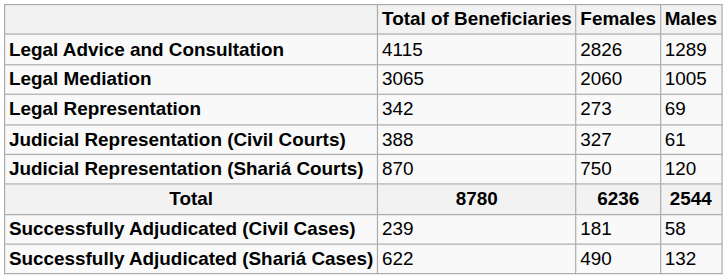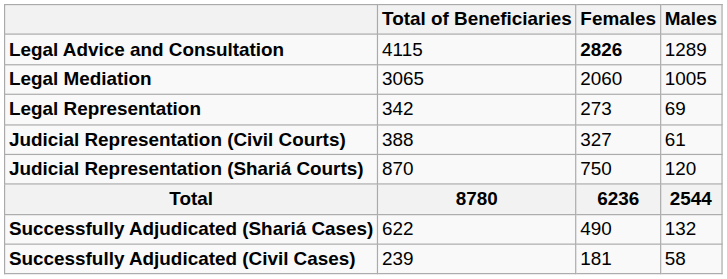Legal Advice and Consultation | Females: normal -> bold
rows swapped: Successfully Adjudicated (Civil Cases) <-> Successfully Adjudicated (Shariá Cases)
